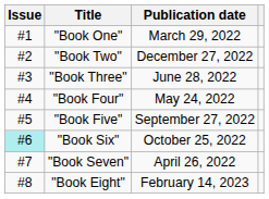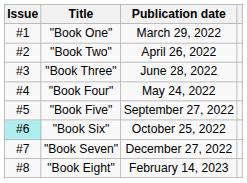"Book Two" | Publication date: December 27, 2022 -> April 26, 2022
"Book Seven" | Publication date: April 26, 2022 -> December 27, 2022
